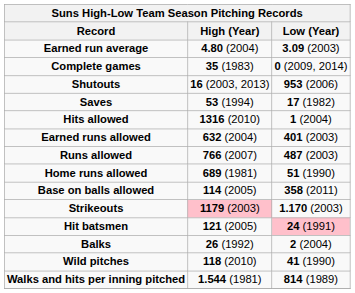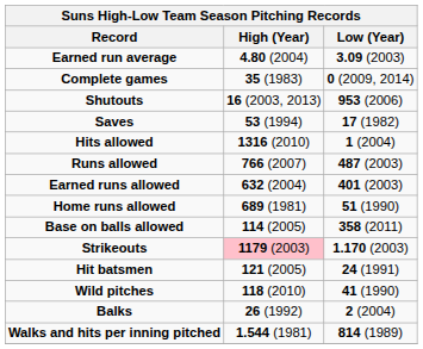rows swapped: Runs allowed <-> Earned runs allowed
Hit batsmen | Low (Year): pink background -> no background
rows swapped: Balks <-> Wild pitches
